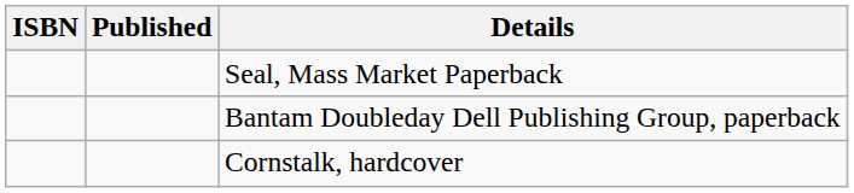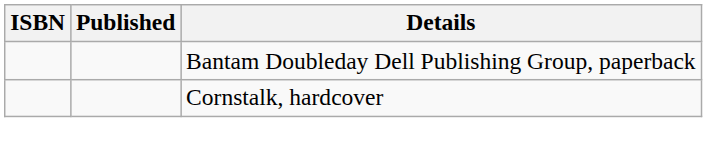- row: Seal, Mass Market Paperback
